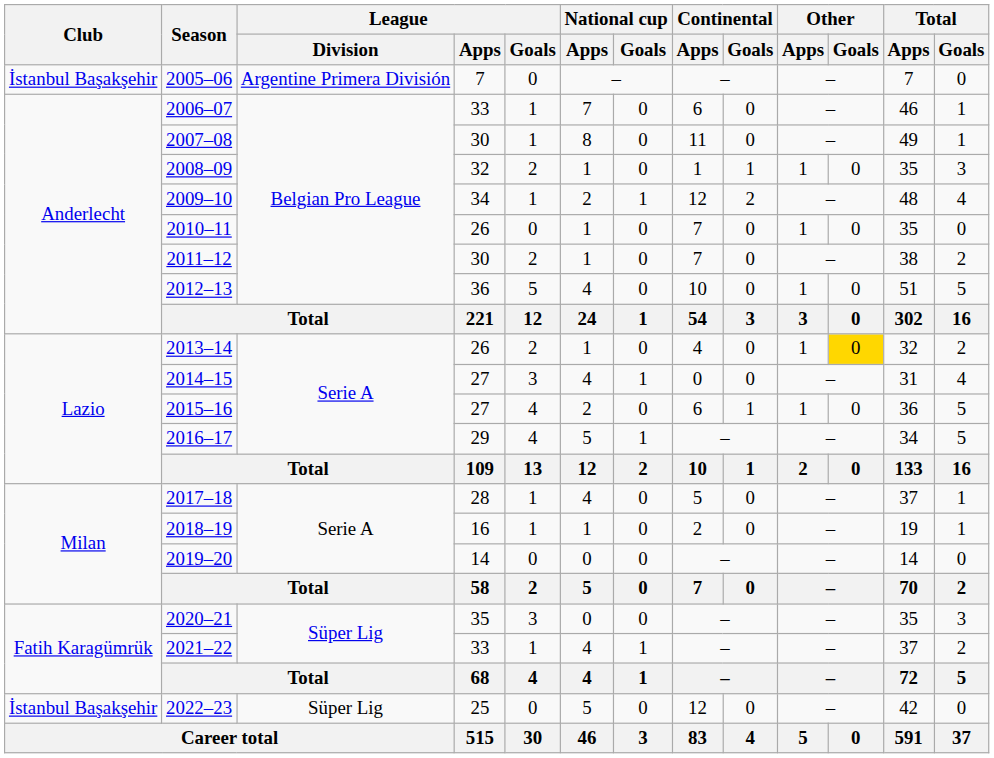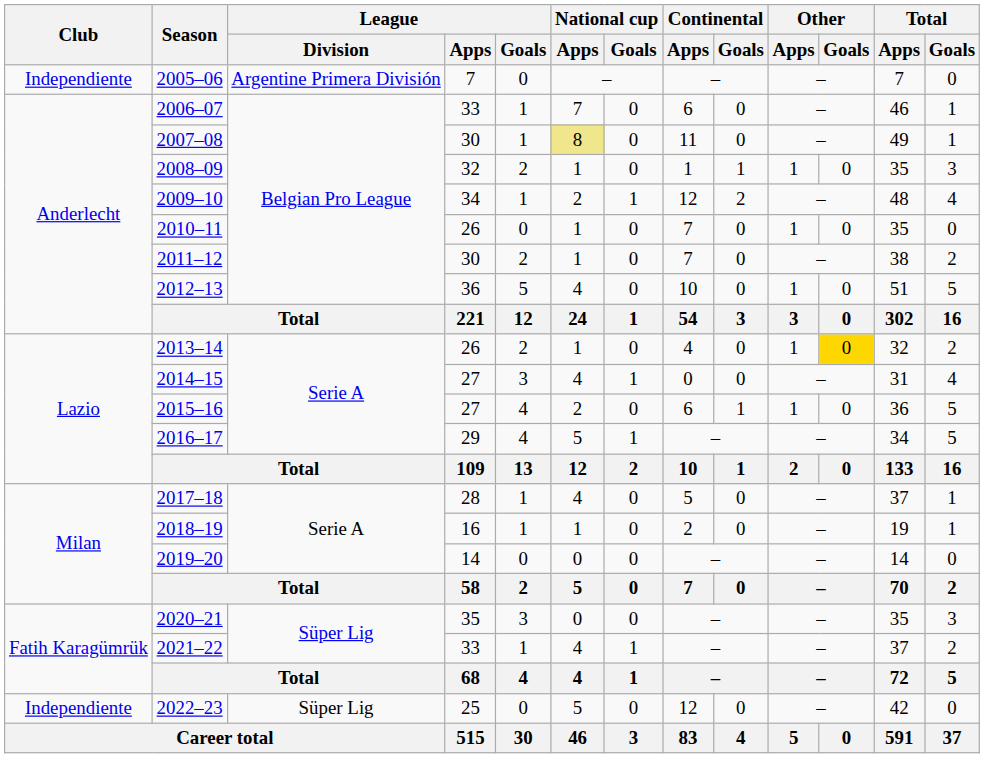2005–06 | Club: İstanbul Başakşehir -> Independiente
2007–08 | National cup / Apps: no background -> khaki background
2022–23 | Club: İstanbul Başakşehir -> Independiente
